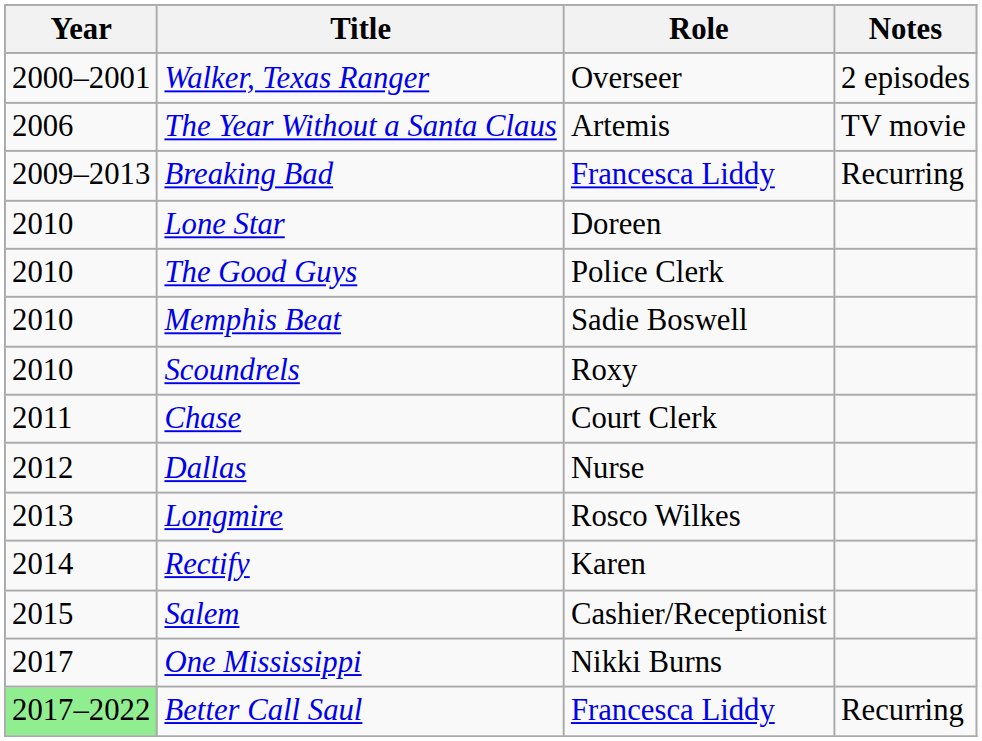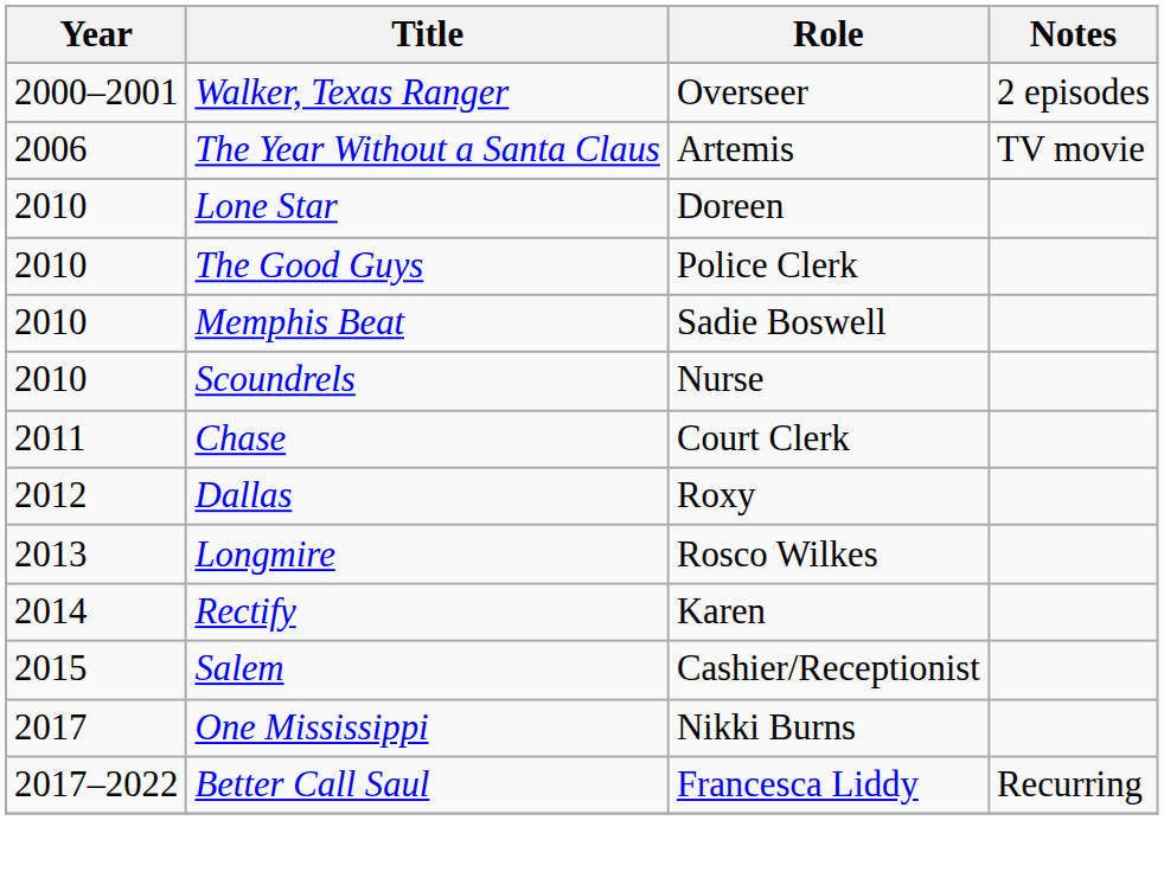- row: 2009–2013 | Breaking Bad | Francesca Liddy | Recurring
Scoundrels | Role: Roxy -> Nurse
Dallas | Role: Nurse -> Roxy
Better Call Saul | Year: lightgreen background -> no background
